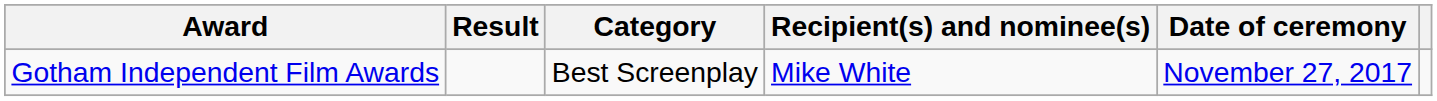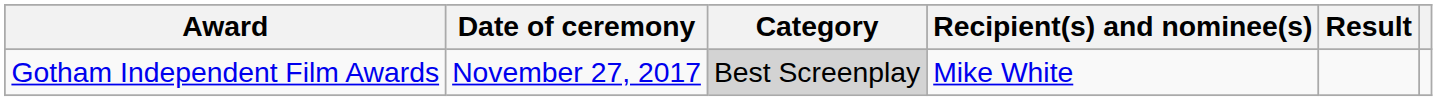columns swapped: Date of ceremony <-> Result
Gotham Independent Film Awards | Category: no background -> lightgrey background
